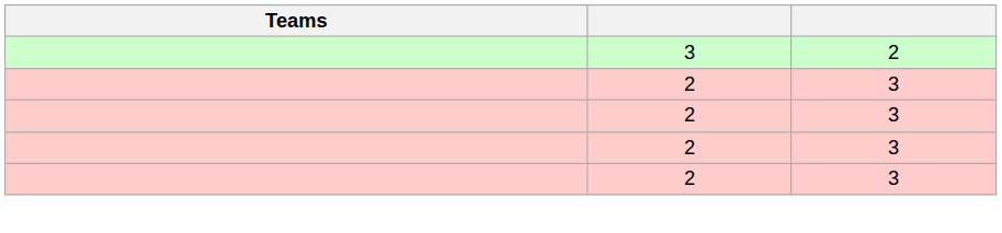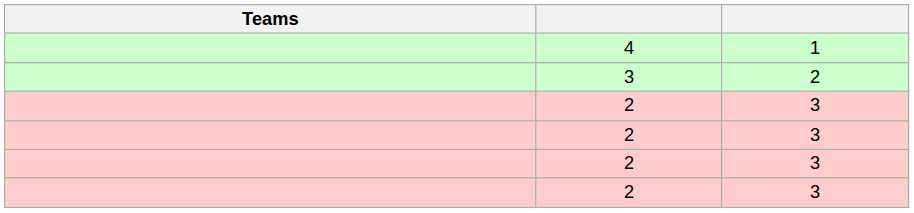+ row: 4 | 1
